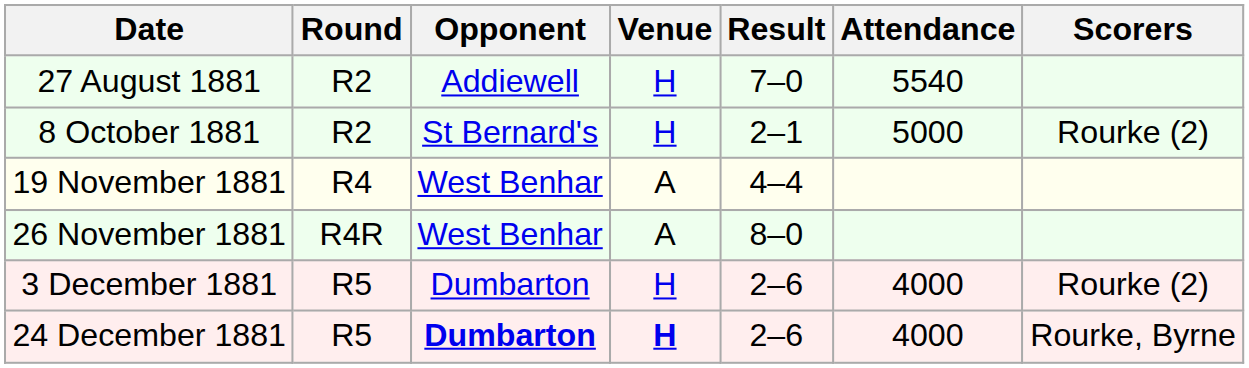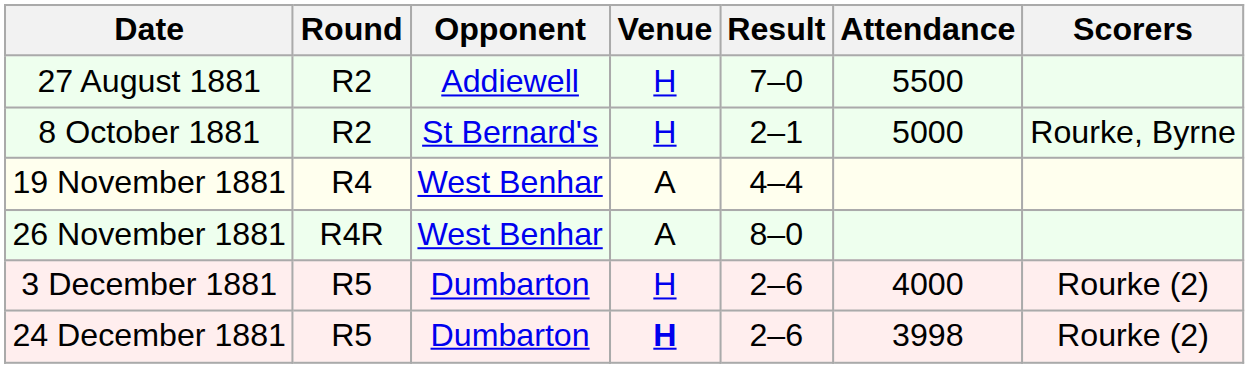27 August 1881 | Attendance: 5540 -> 5500
8 October 1881 | Scorers: Rourke (2) -> Rourke, Byrne
24 December 1881 | Opponent: bold -> normal
24 December 1881 | Attendance: 4000 -> 3998
24 December 1881 | Scorers: Rourke, Byrne -> Rourke (2)
